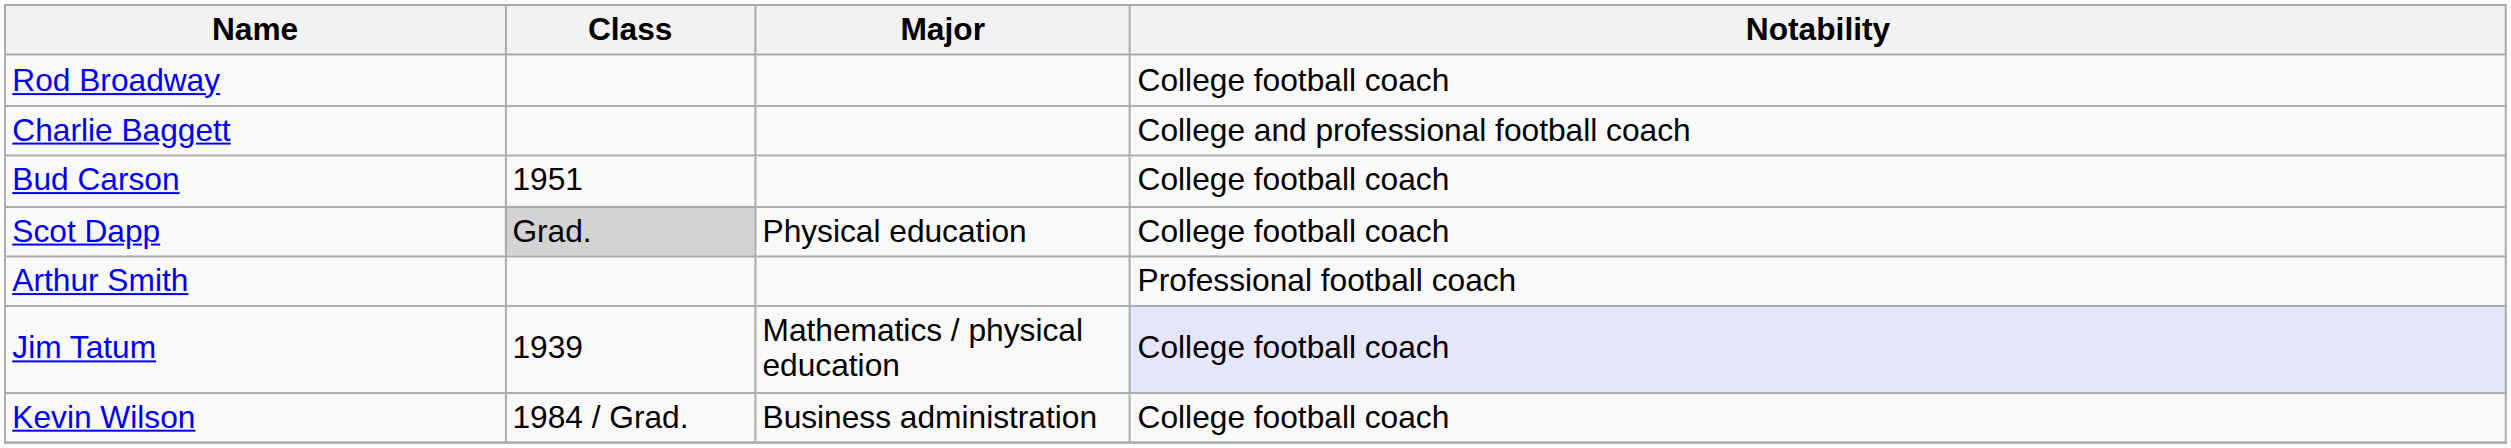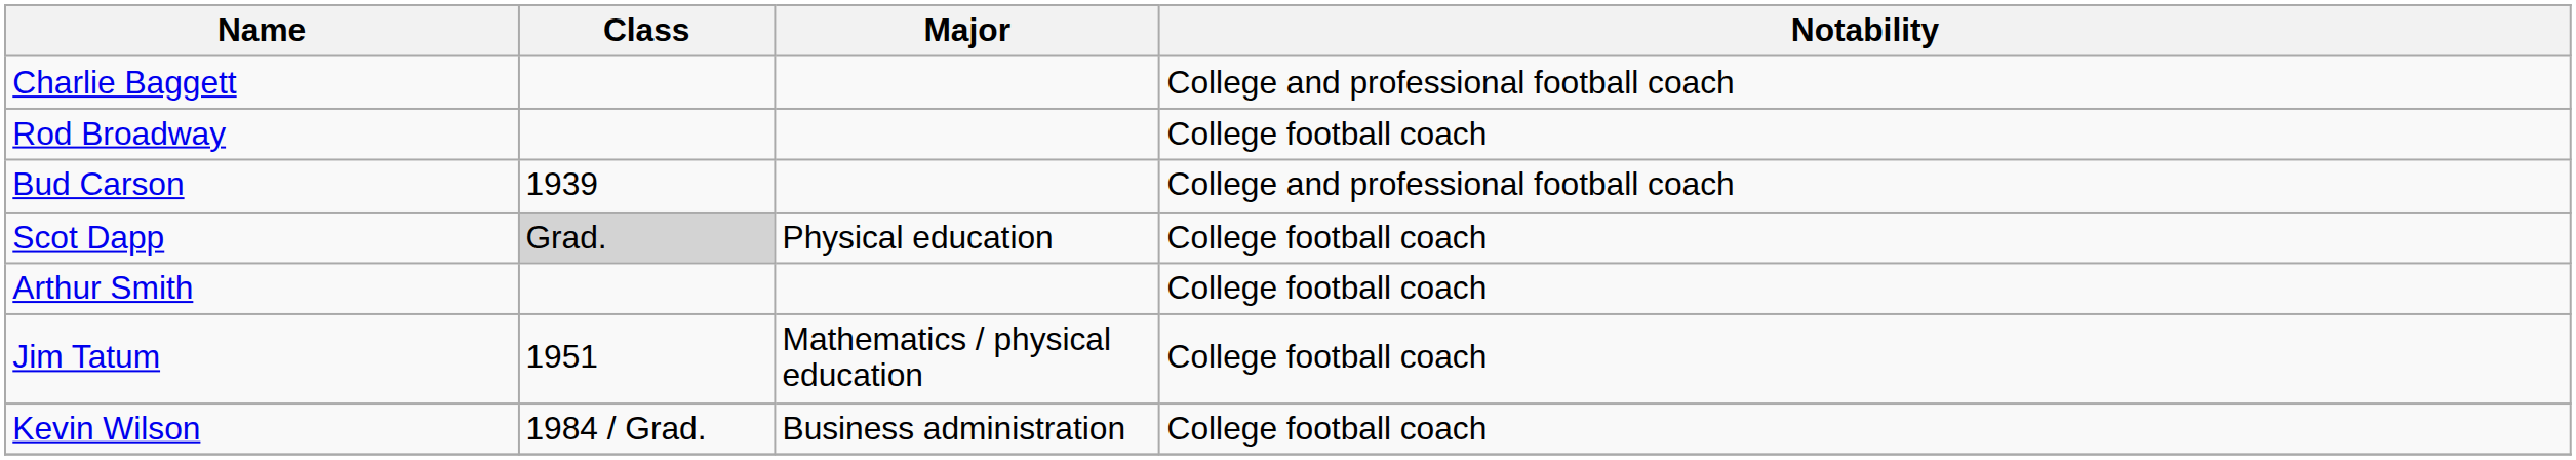rows swapped: Charlie Baggett <-> Rod Broadway
Bud Carson | Class: 1951 -> 1939
Bud Carson | Notability: College football coach -> College and professional football coach
Arthur Smith | Notability: Professional football coach -> College football coach
Jim Tatum | Class: 1939 -> 1951
Jim Tatum | Notability: lavender background -> no background
